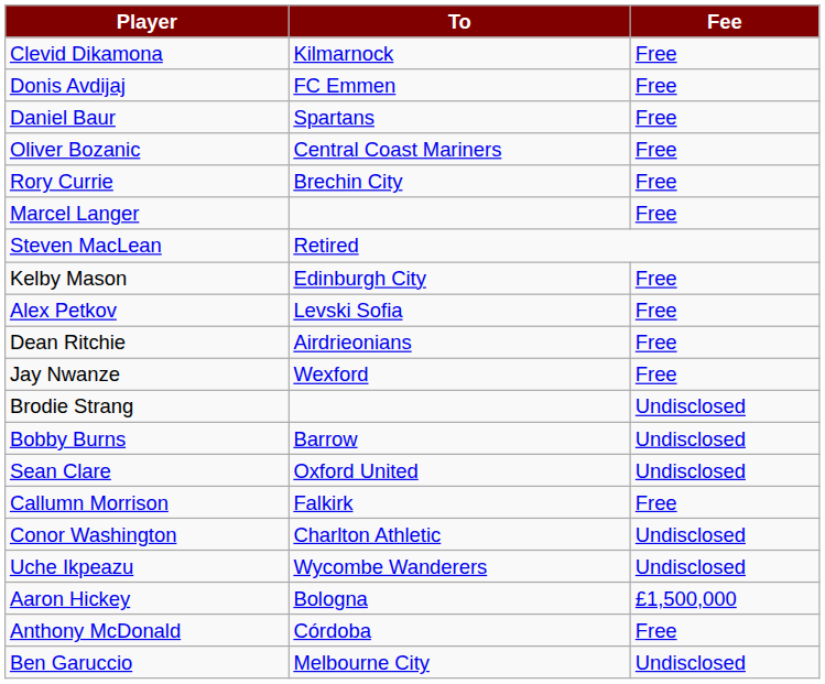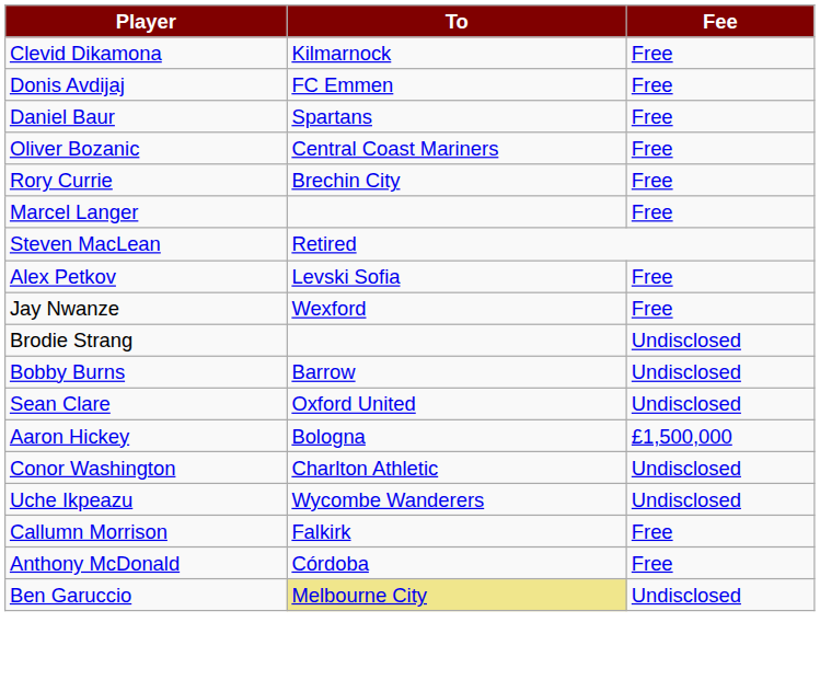- row: Kelby Mason | Edinburgh City | Free
- row: Dean Ritchie | Airdrieonians | Free
rows swapped: Callumn Morrison <-> Aaron Hickey
Ben Garuccio | To: no background -> khaki background
